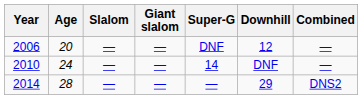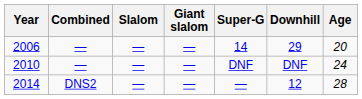columns swapped: Age <-> Combined
2006 | Super-G: DNF -> 14
2006 | Downhill: 12 -> 29
2010 | Super-G: 14 -> DNF
2014 | Downhill: 29 -> 12
